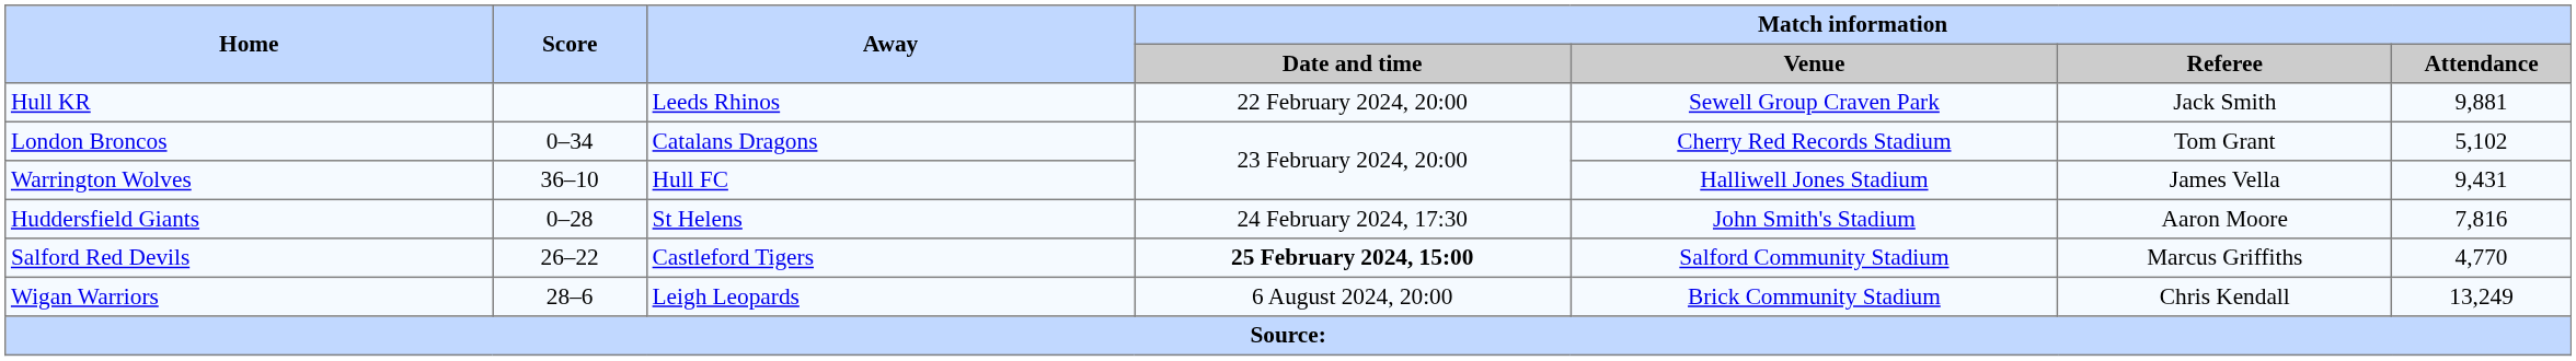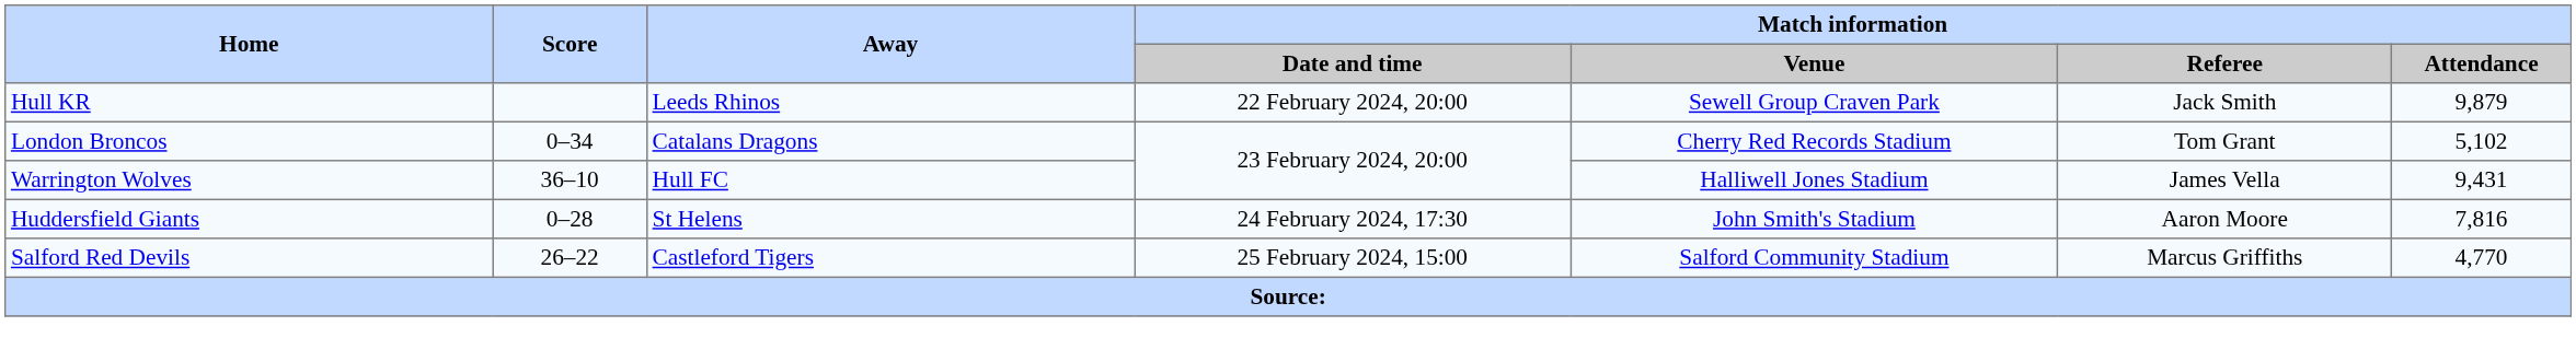Hull KR | Match information / Attendance: 9,881 -> 9,879
Salford Red Devils | Match information / Date and time: bold -> normal
- row: Wigan Warriors | 28–6 | Leigh Leopards | 6 August 2024, 20:00 | Brick Community Stadium | Chris Kendall | 13,249
